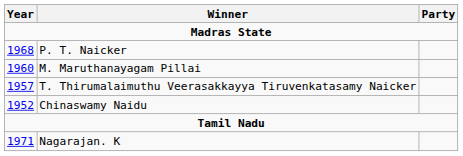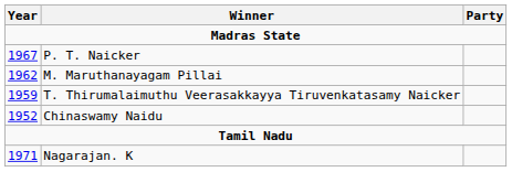P. T. Naicker | Year: 1968 -> 1967
M. Maruthanayagam Pillai | Year: 1960 -> 1962
T. Thirumalaimuthu Veerasakkayya Tiruvenkatasamy Naicker | Year: 1957 -> 1959
